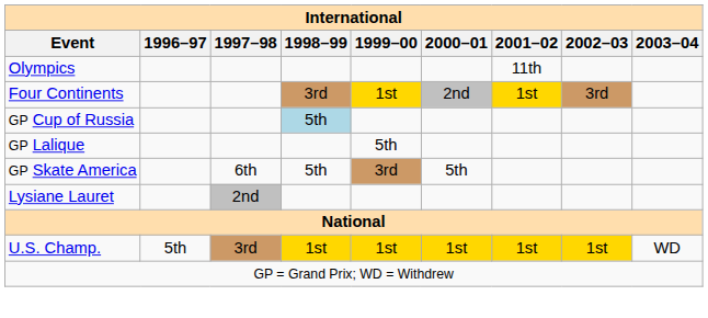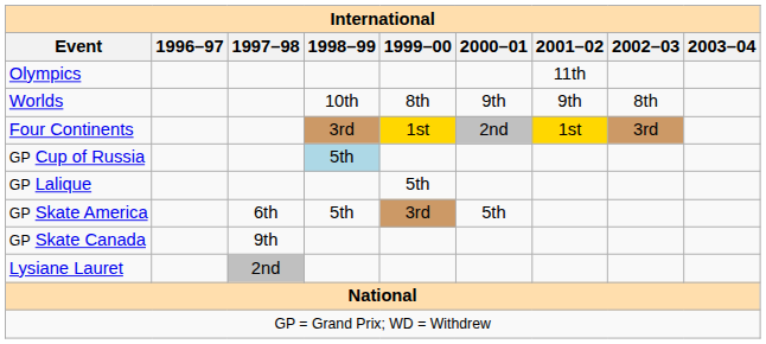+ row: Worlds | 10th | 8th | 9th | 9th | 8th
+ row: GP Skate Canada | 9th
- row: U.S. Champ. | 5th | 3rd | 1st | 1st | 1st | 1st | 1st | WD
